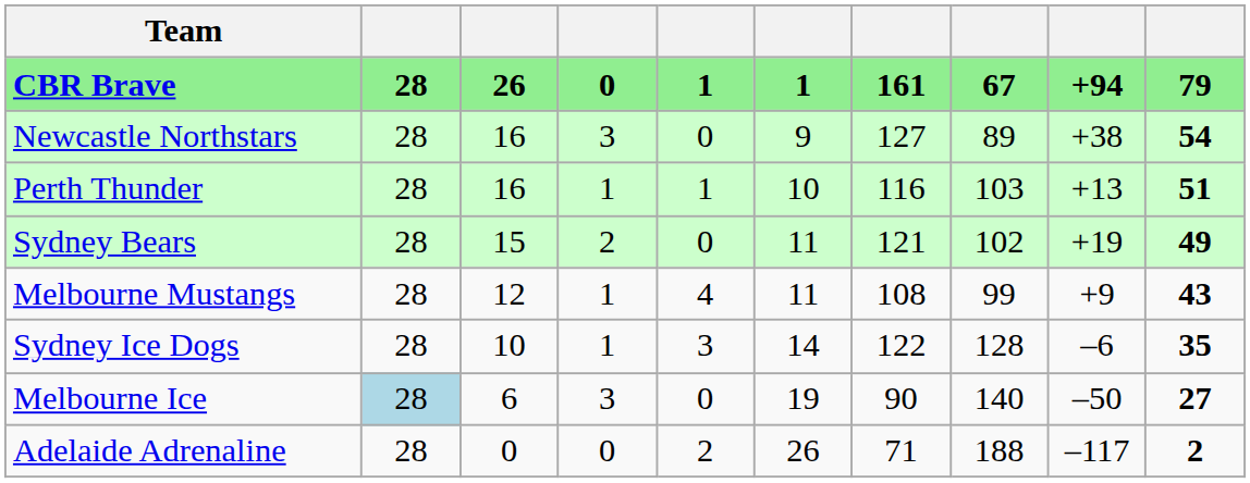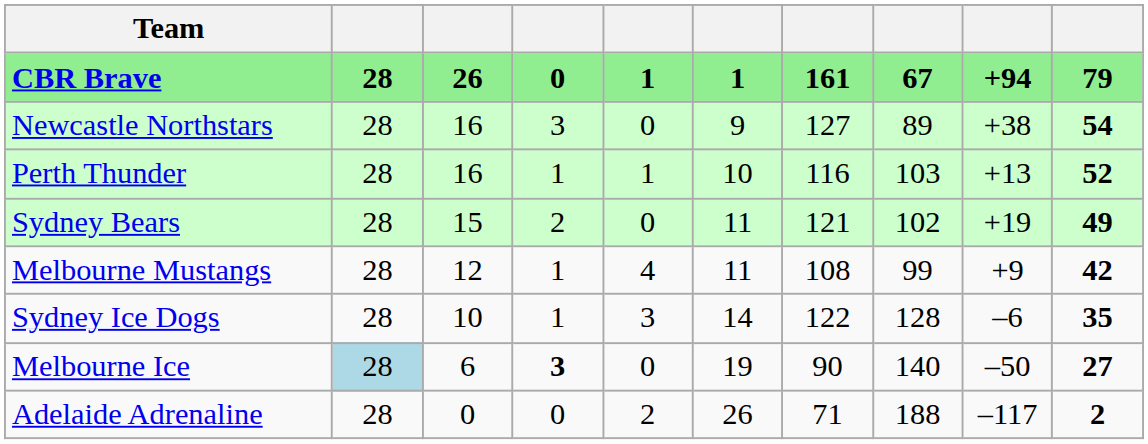Perth Thunder | column 10: 51 -> 52
Melbourne Mustangs | column 10: 43 -> 42
Melbourne Ice | column 4: normal -> bold
